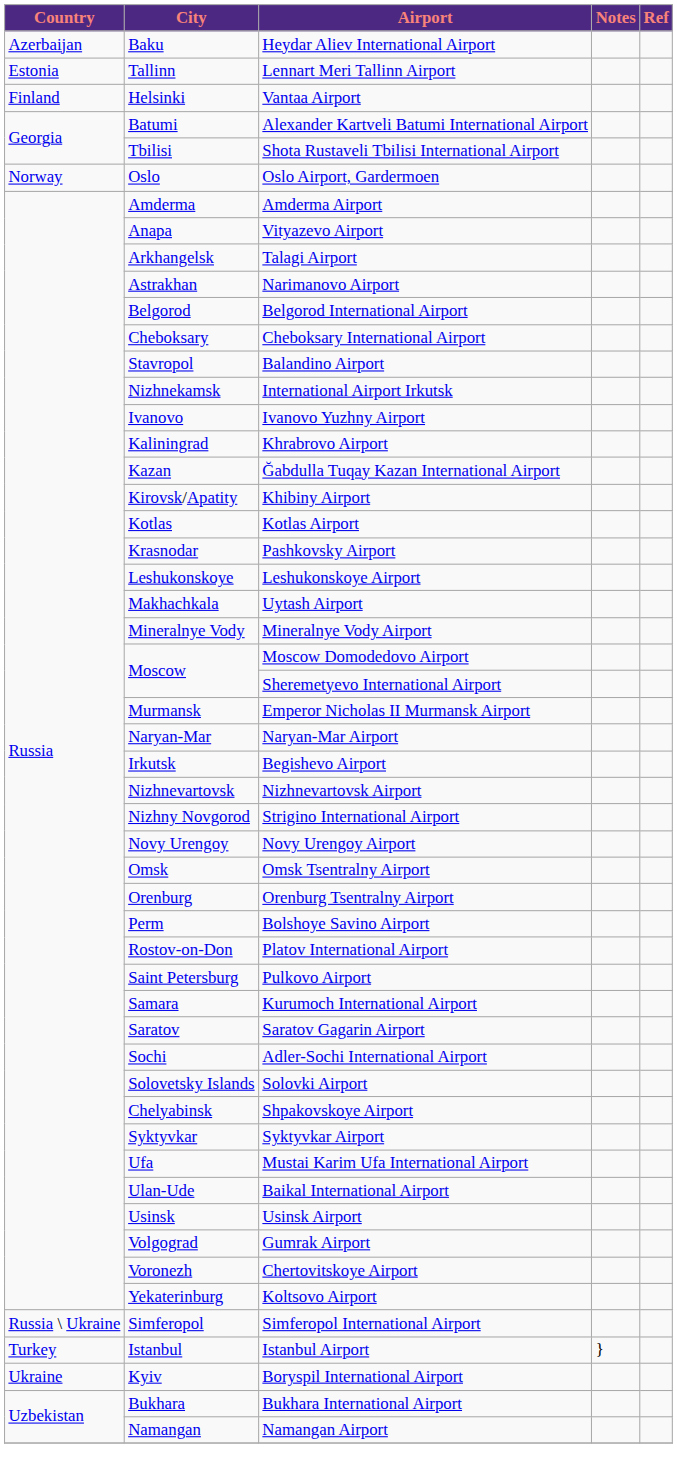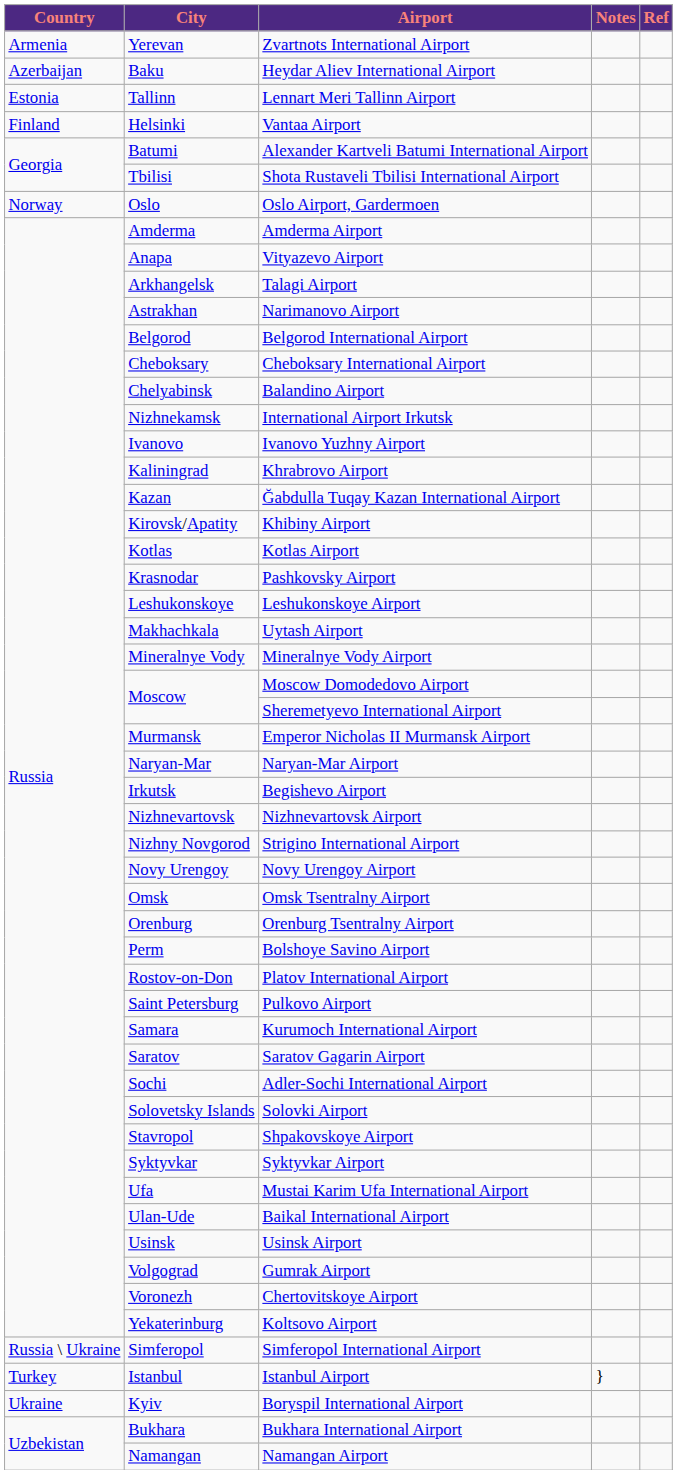+ row: Armenia | Yerevan | Zvartnots International Airport
Balandino Airport | City: Stavropol -> Chelyabinsk
Shpakovskoye Airport | City: Chelyabinsk -> Stavropol
